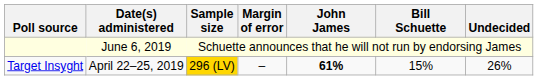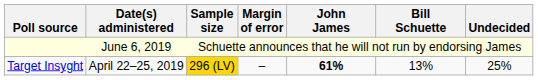Target Insyght | Bill Schuette: 15% -> 13%
Target Insyght | Undecided: 26% -> 25%
